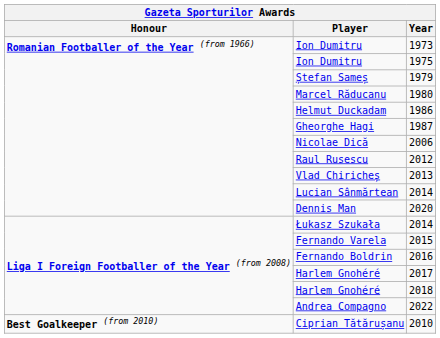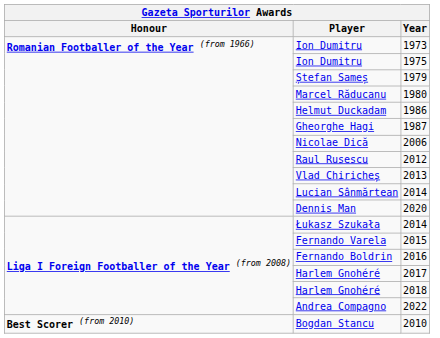+ row: Best Scorer (from 2010) | Bogdan Stancu | 2010
- row: Best Goalkeeper (from 2010) | Ciprian Tătărușanu | 2010
